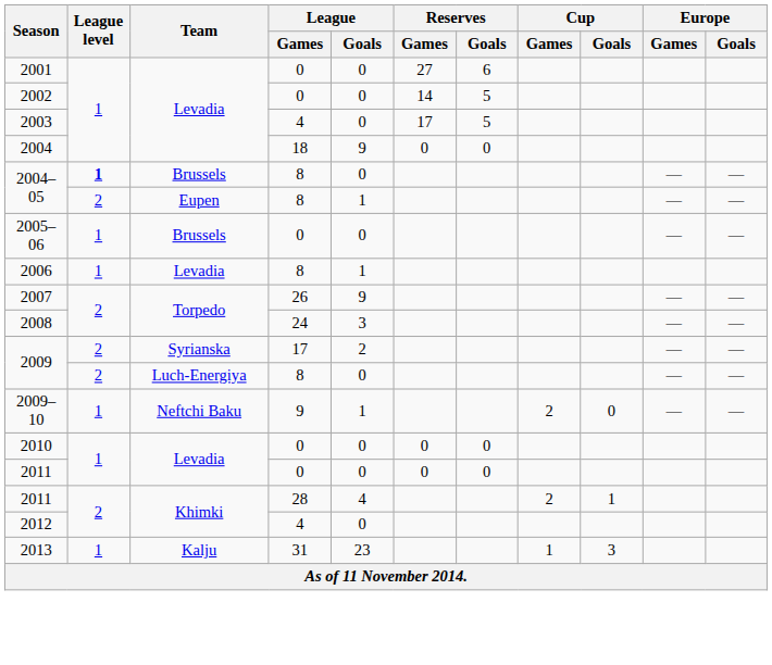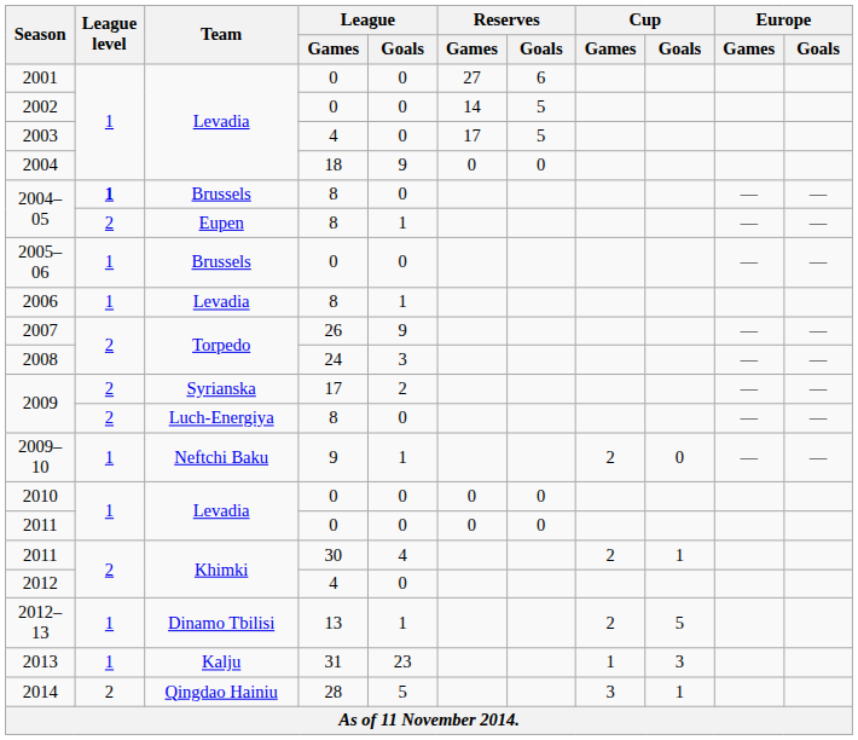2011 / Khimki | League / Games: 28 -> 30
+ row: 2012–13 | 1 | Dinamo Tbilisi | 13 | 1 | 2 | 5
+ row: 2014 | 2 | Qingdao Hainiu | 28 | 5 | 3 | 1
